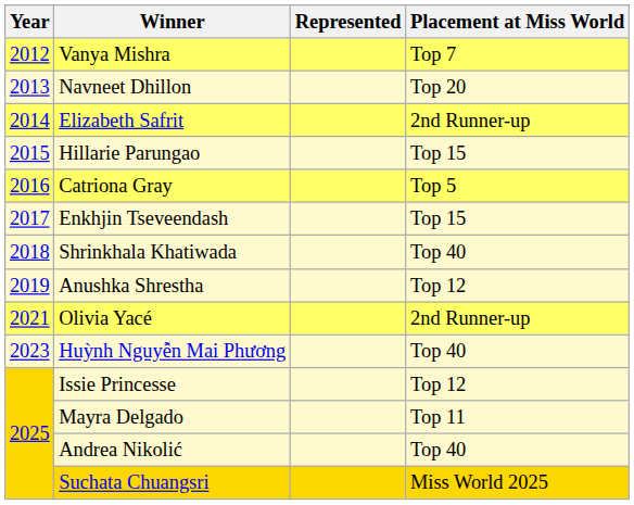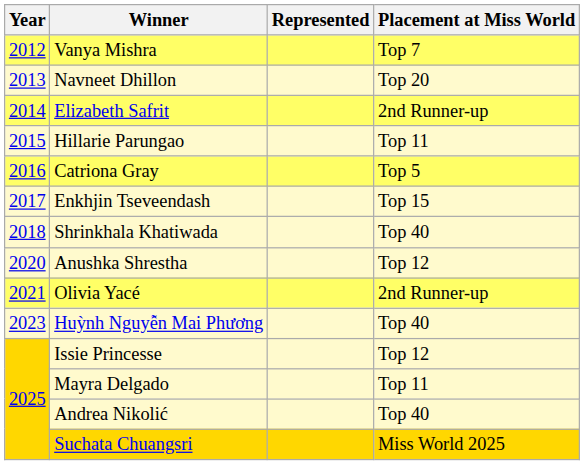Hillarie Parungao | Placement at Miss World: Top 15 -> Top 11
Anushka Shrestha | Year: 2019 -> 2020
